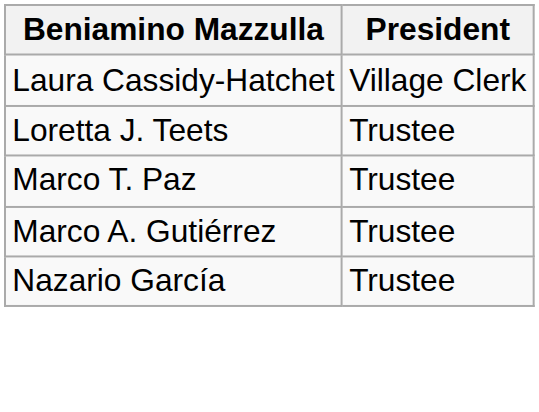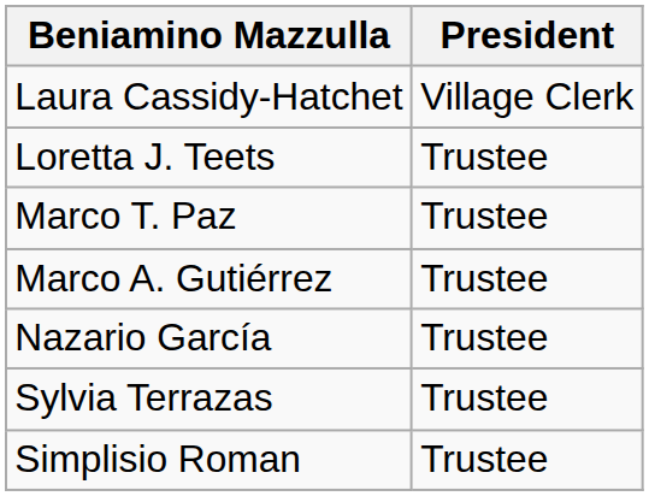+ row: Sylvia Terrazas | Trustee
+ row: Simplisio Roman | Trustee
